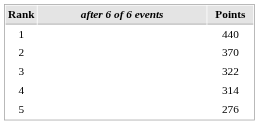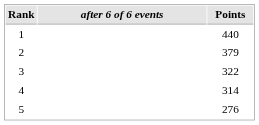2 | Points: 370 -> 379
